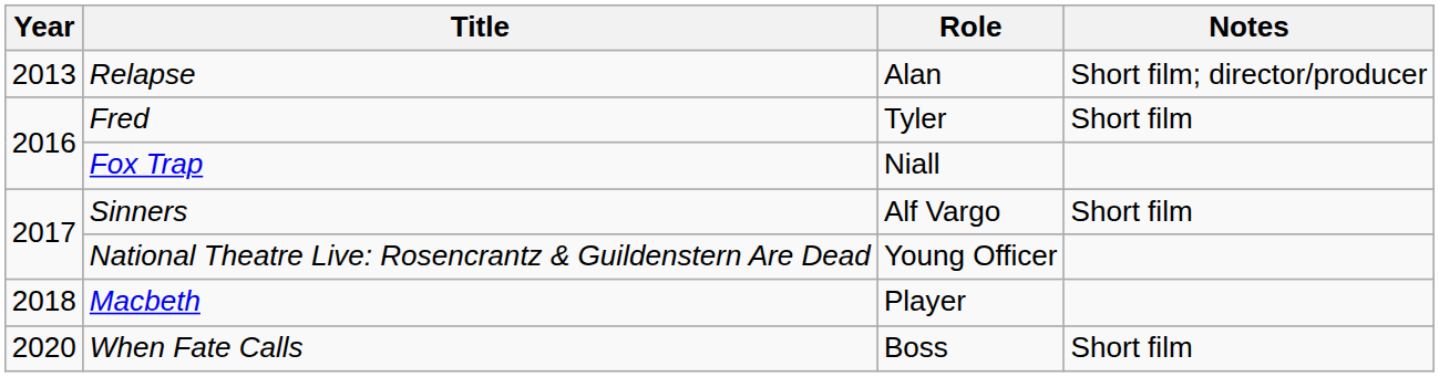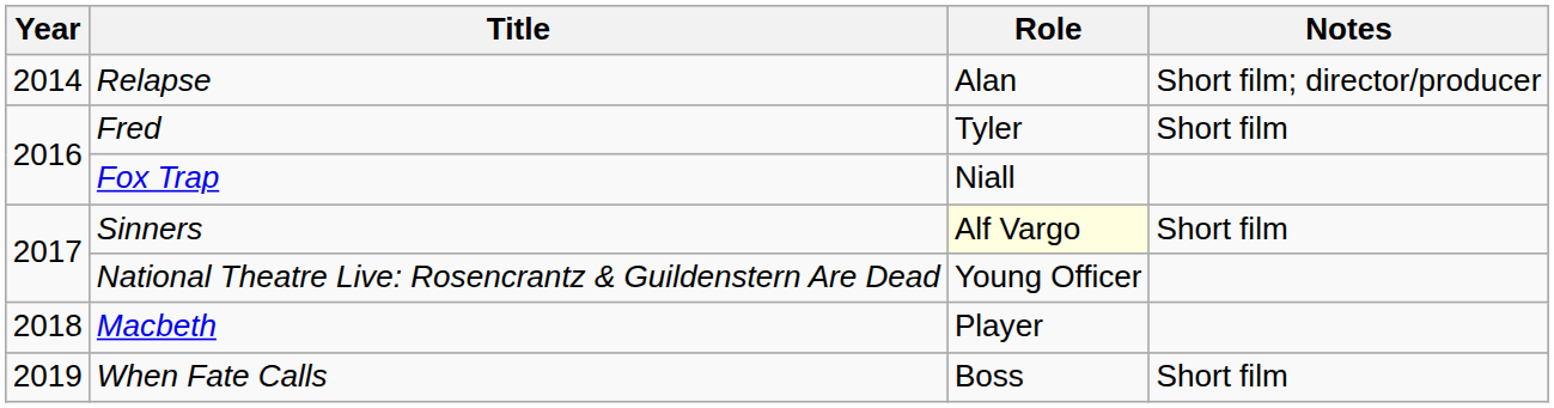Relapse | Year: 2013 -> 2014
Sinners | Role: no background -> lightyellow background
When Fate Calls | Year: 2020 -> 2019
